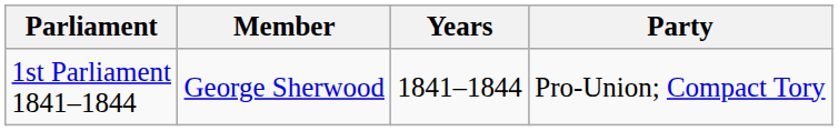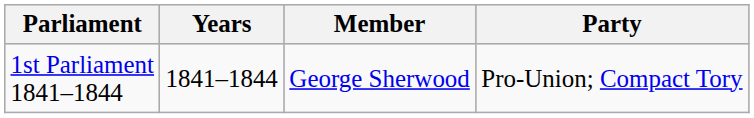columns swapped: Years <-> Member
